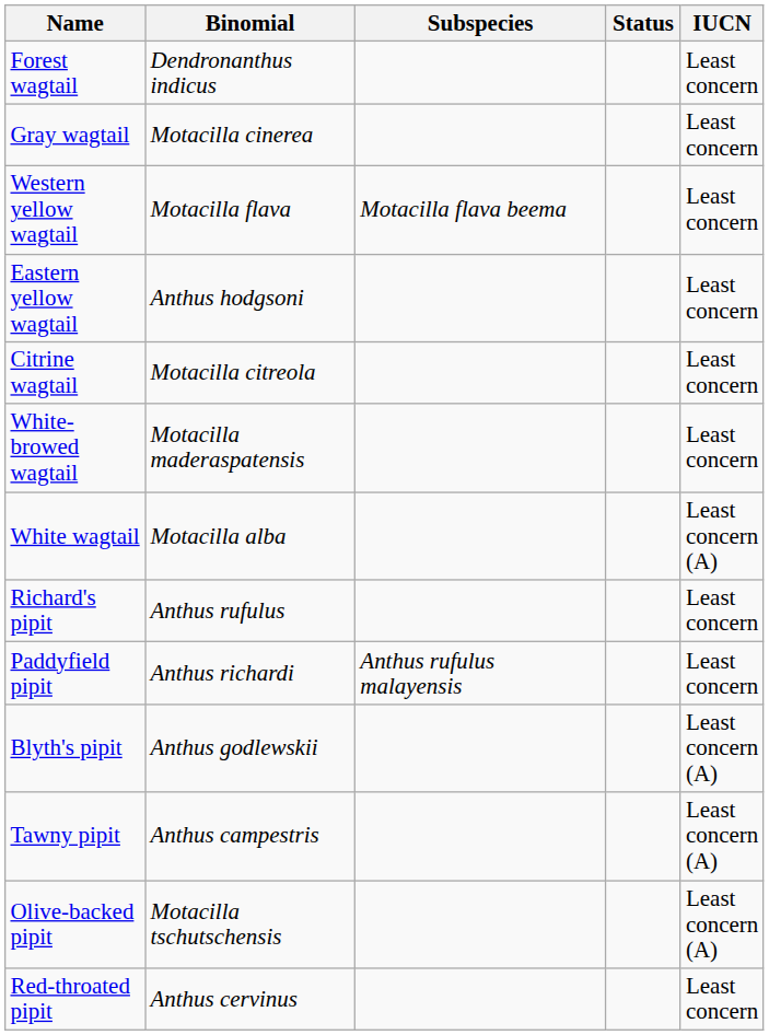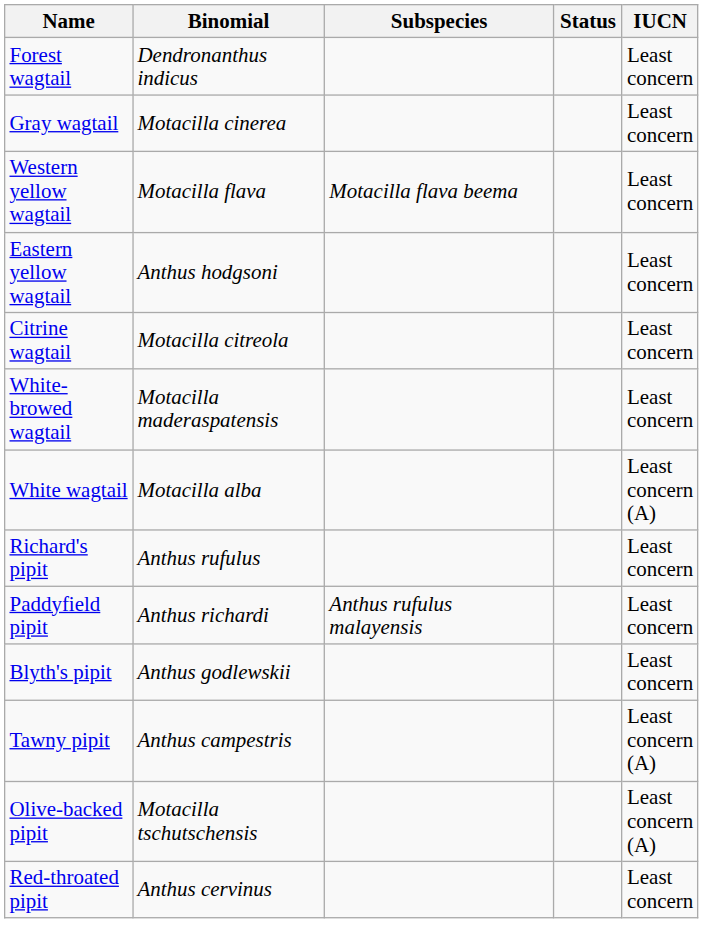Blyth's pipit | IUCN: Least concern (A) -> Least concern
